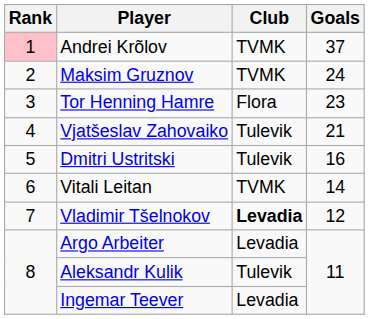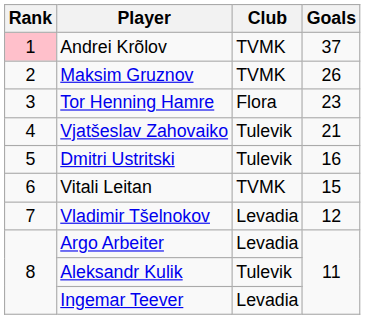Maksim Gruznov | Goals: 24 -> 26
Vitali Leitan | Goals: 14 -> 15
Vladimir Tšelnokov | Club: bold -> normal
